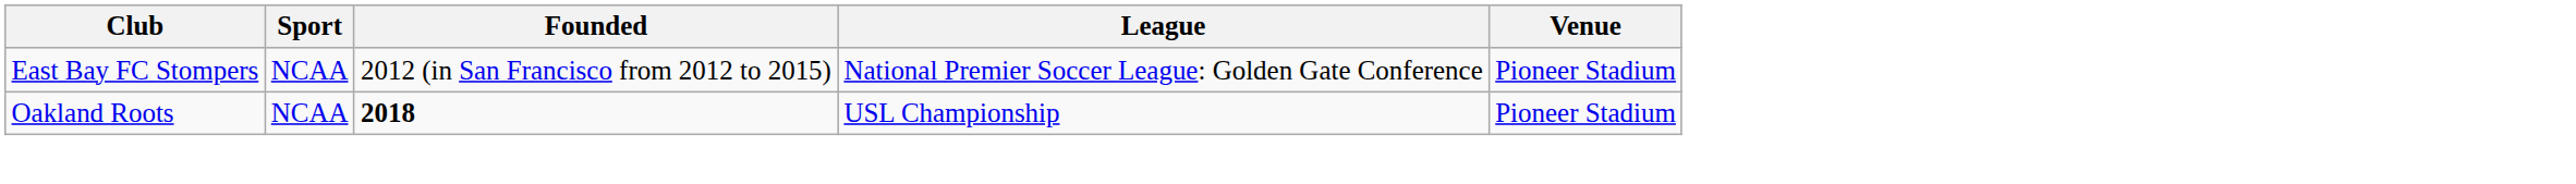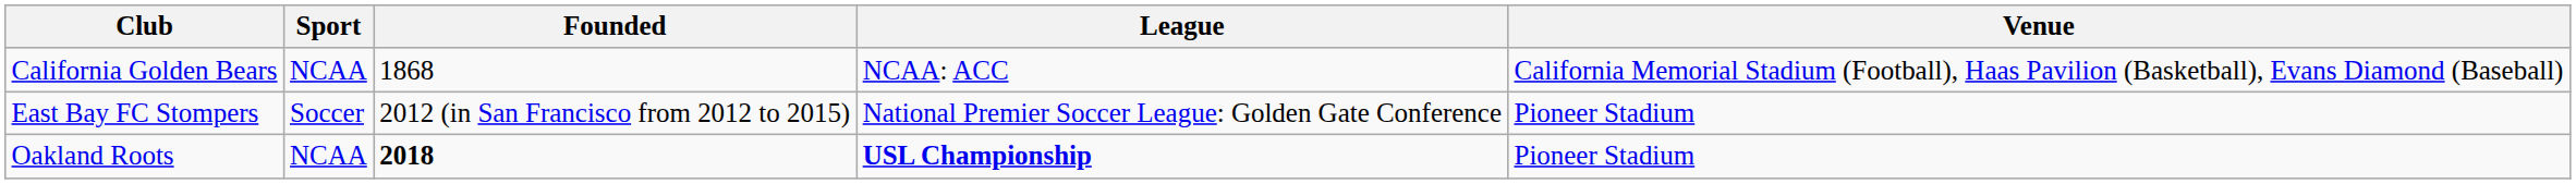+ row: California Golden Bears | NCAA | 1868 | NCAA: ACC | California Memorial Stadium (Football), Haas Pavilion (Basketball), Evans Diamond (Baseball)
East Bay FC Stompers | Sport: NCAA -> Soccer
Oakland Roots | League: normal -> bold
